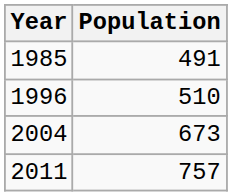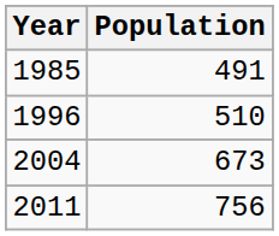2011 | Population: 757 -> 756
